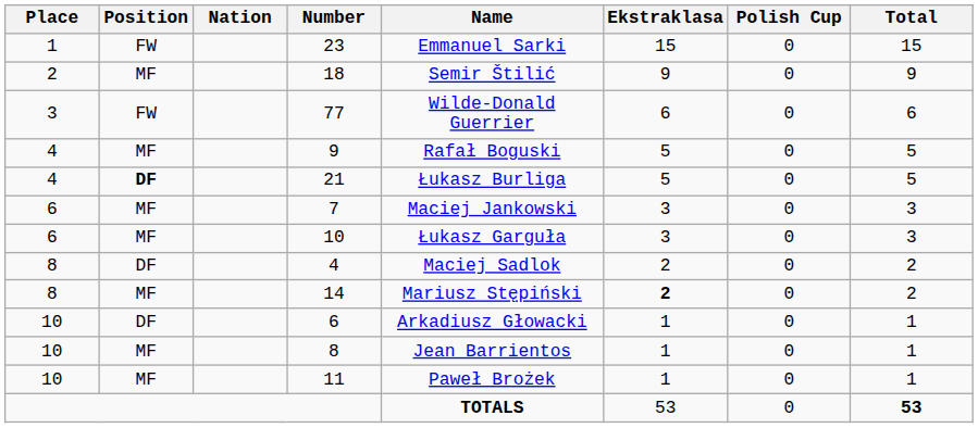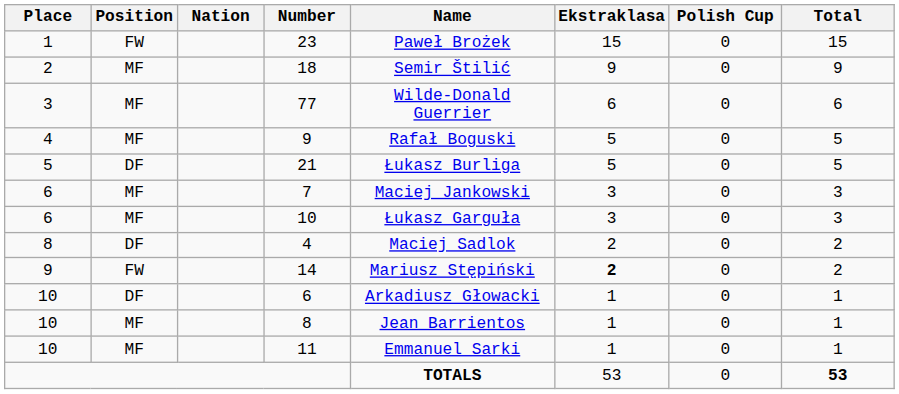23 | Name: Emmanuel Sarki -> Paweł Brożek
77 | Position: FW -> MF
21 | Place: 4 -> 5
21 | Position: bold -> normal
14 | Place: 8 -> 9
14 | Position: MF -> FW
11 | Name: Paweł Brożek -> Emmanuel Sarki
